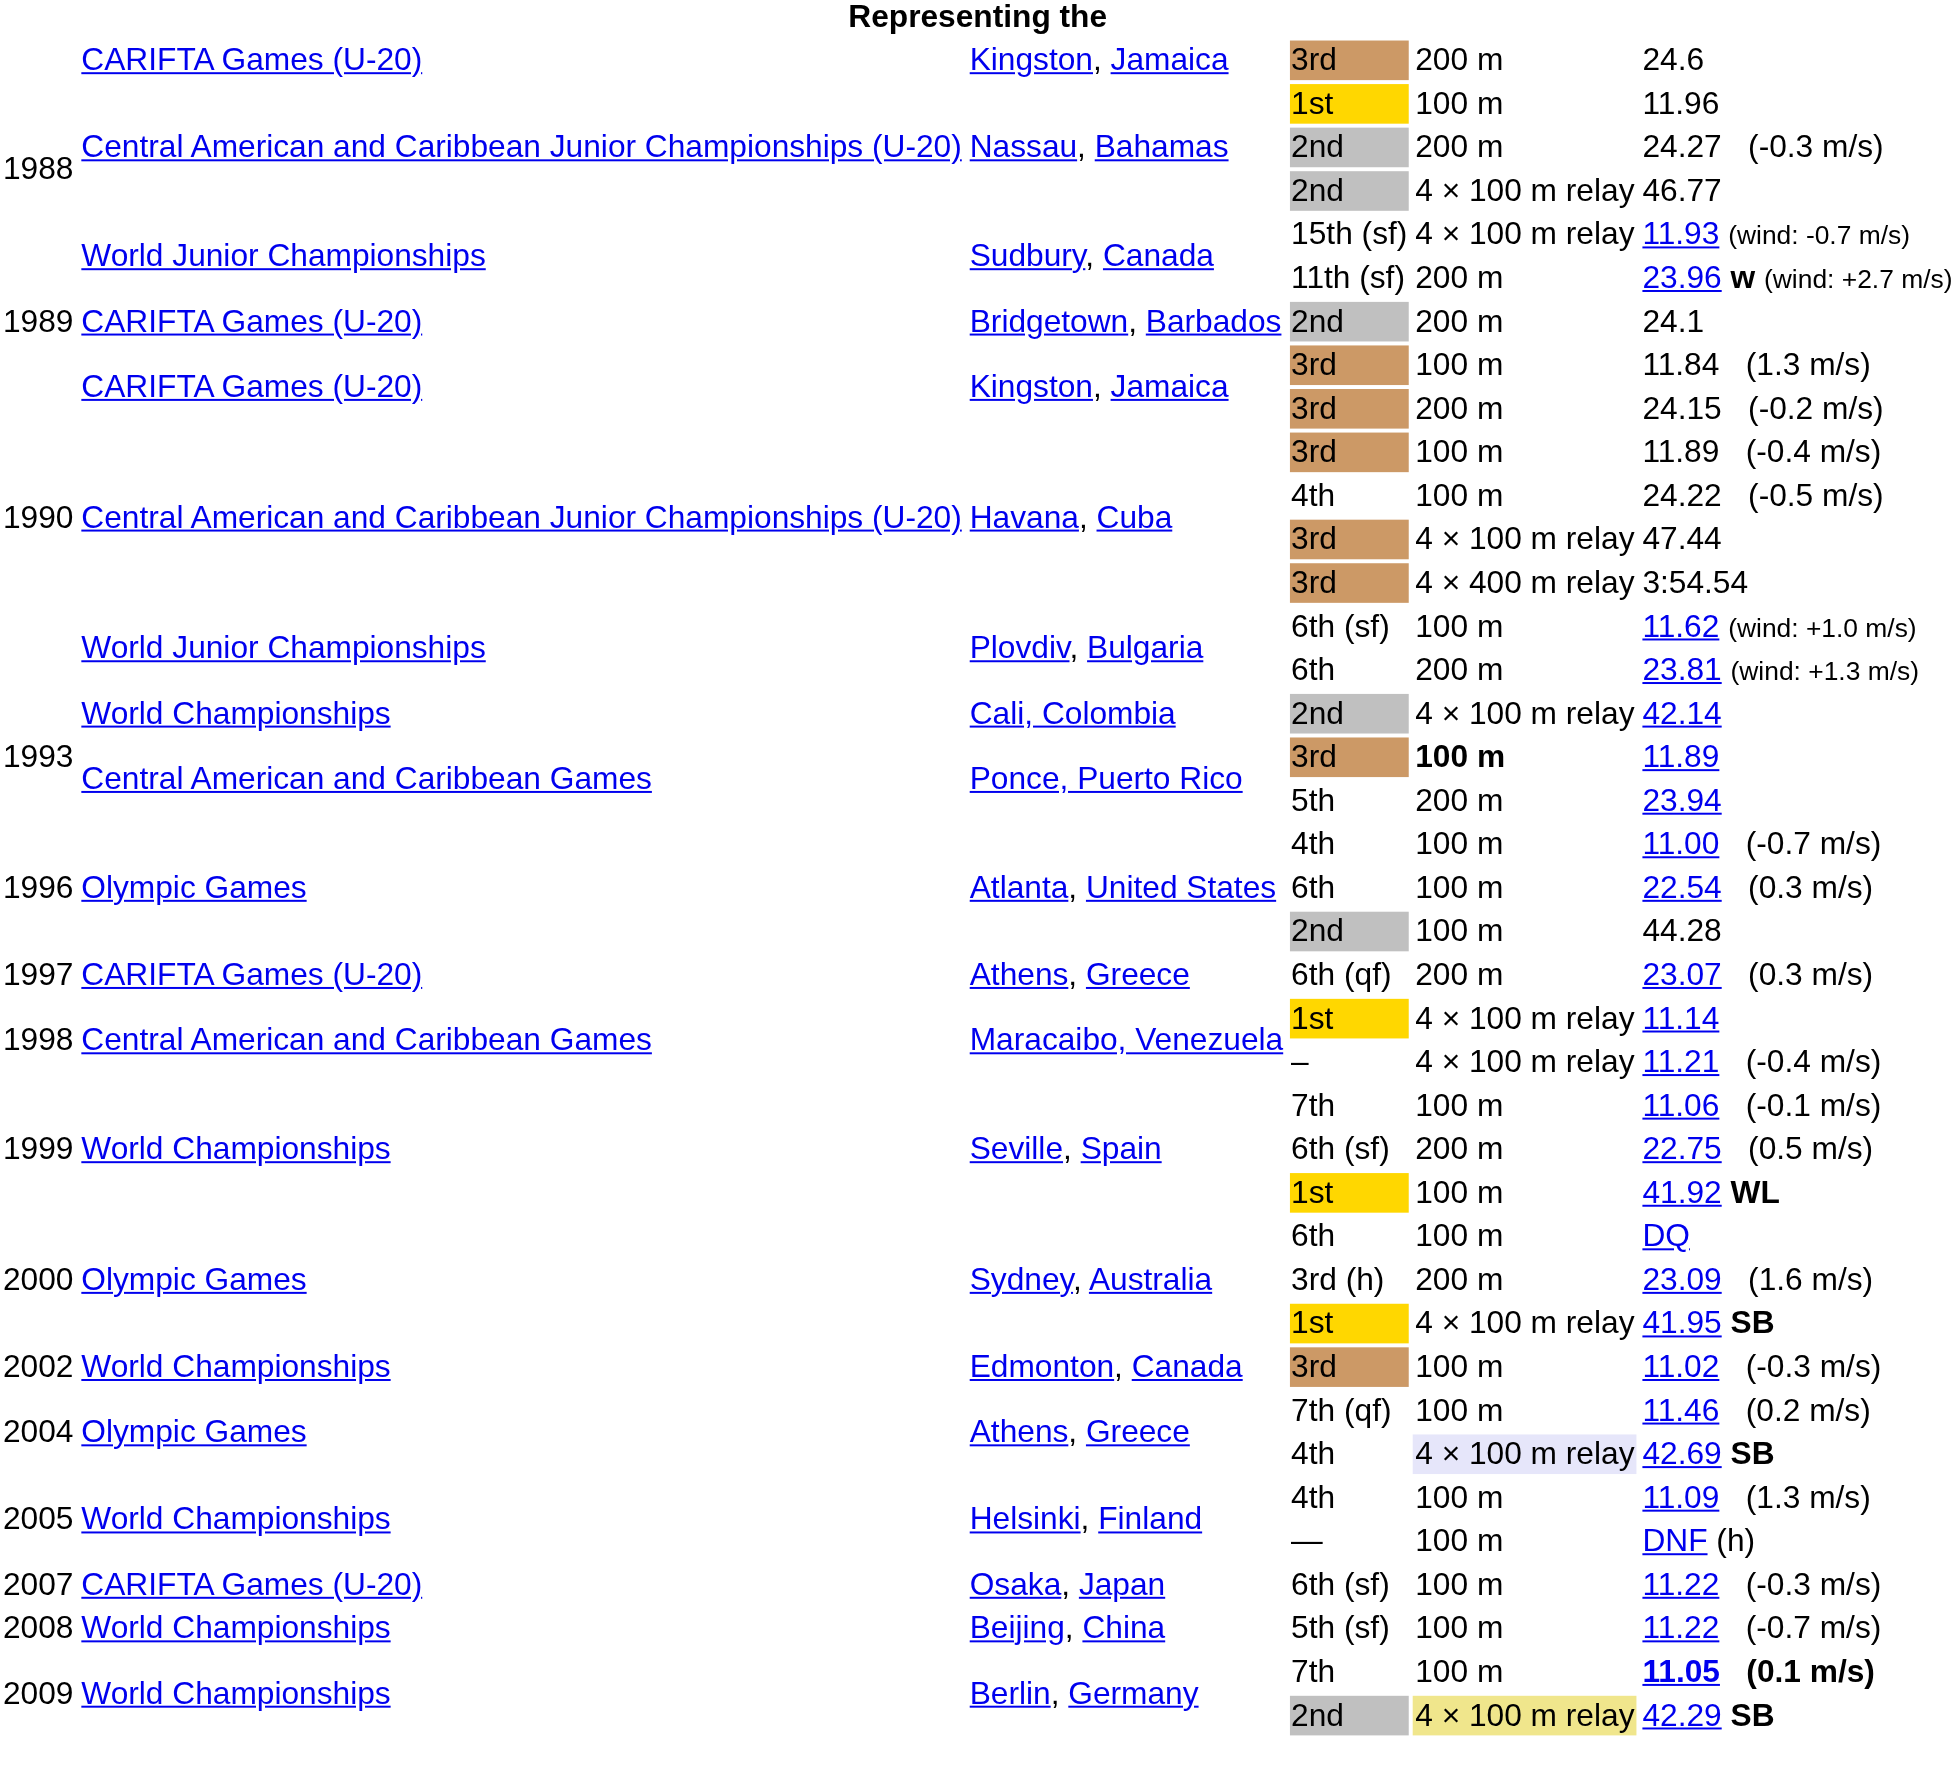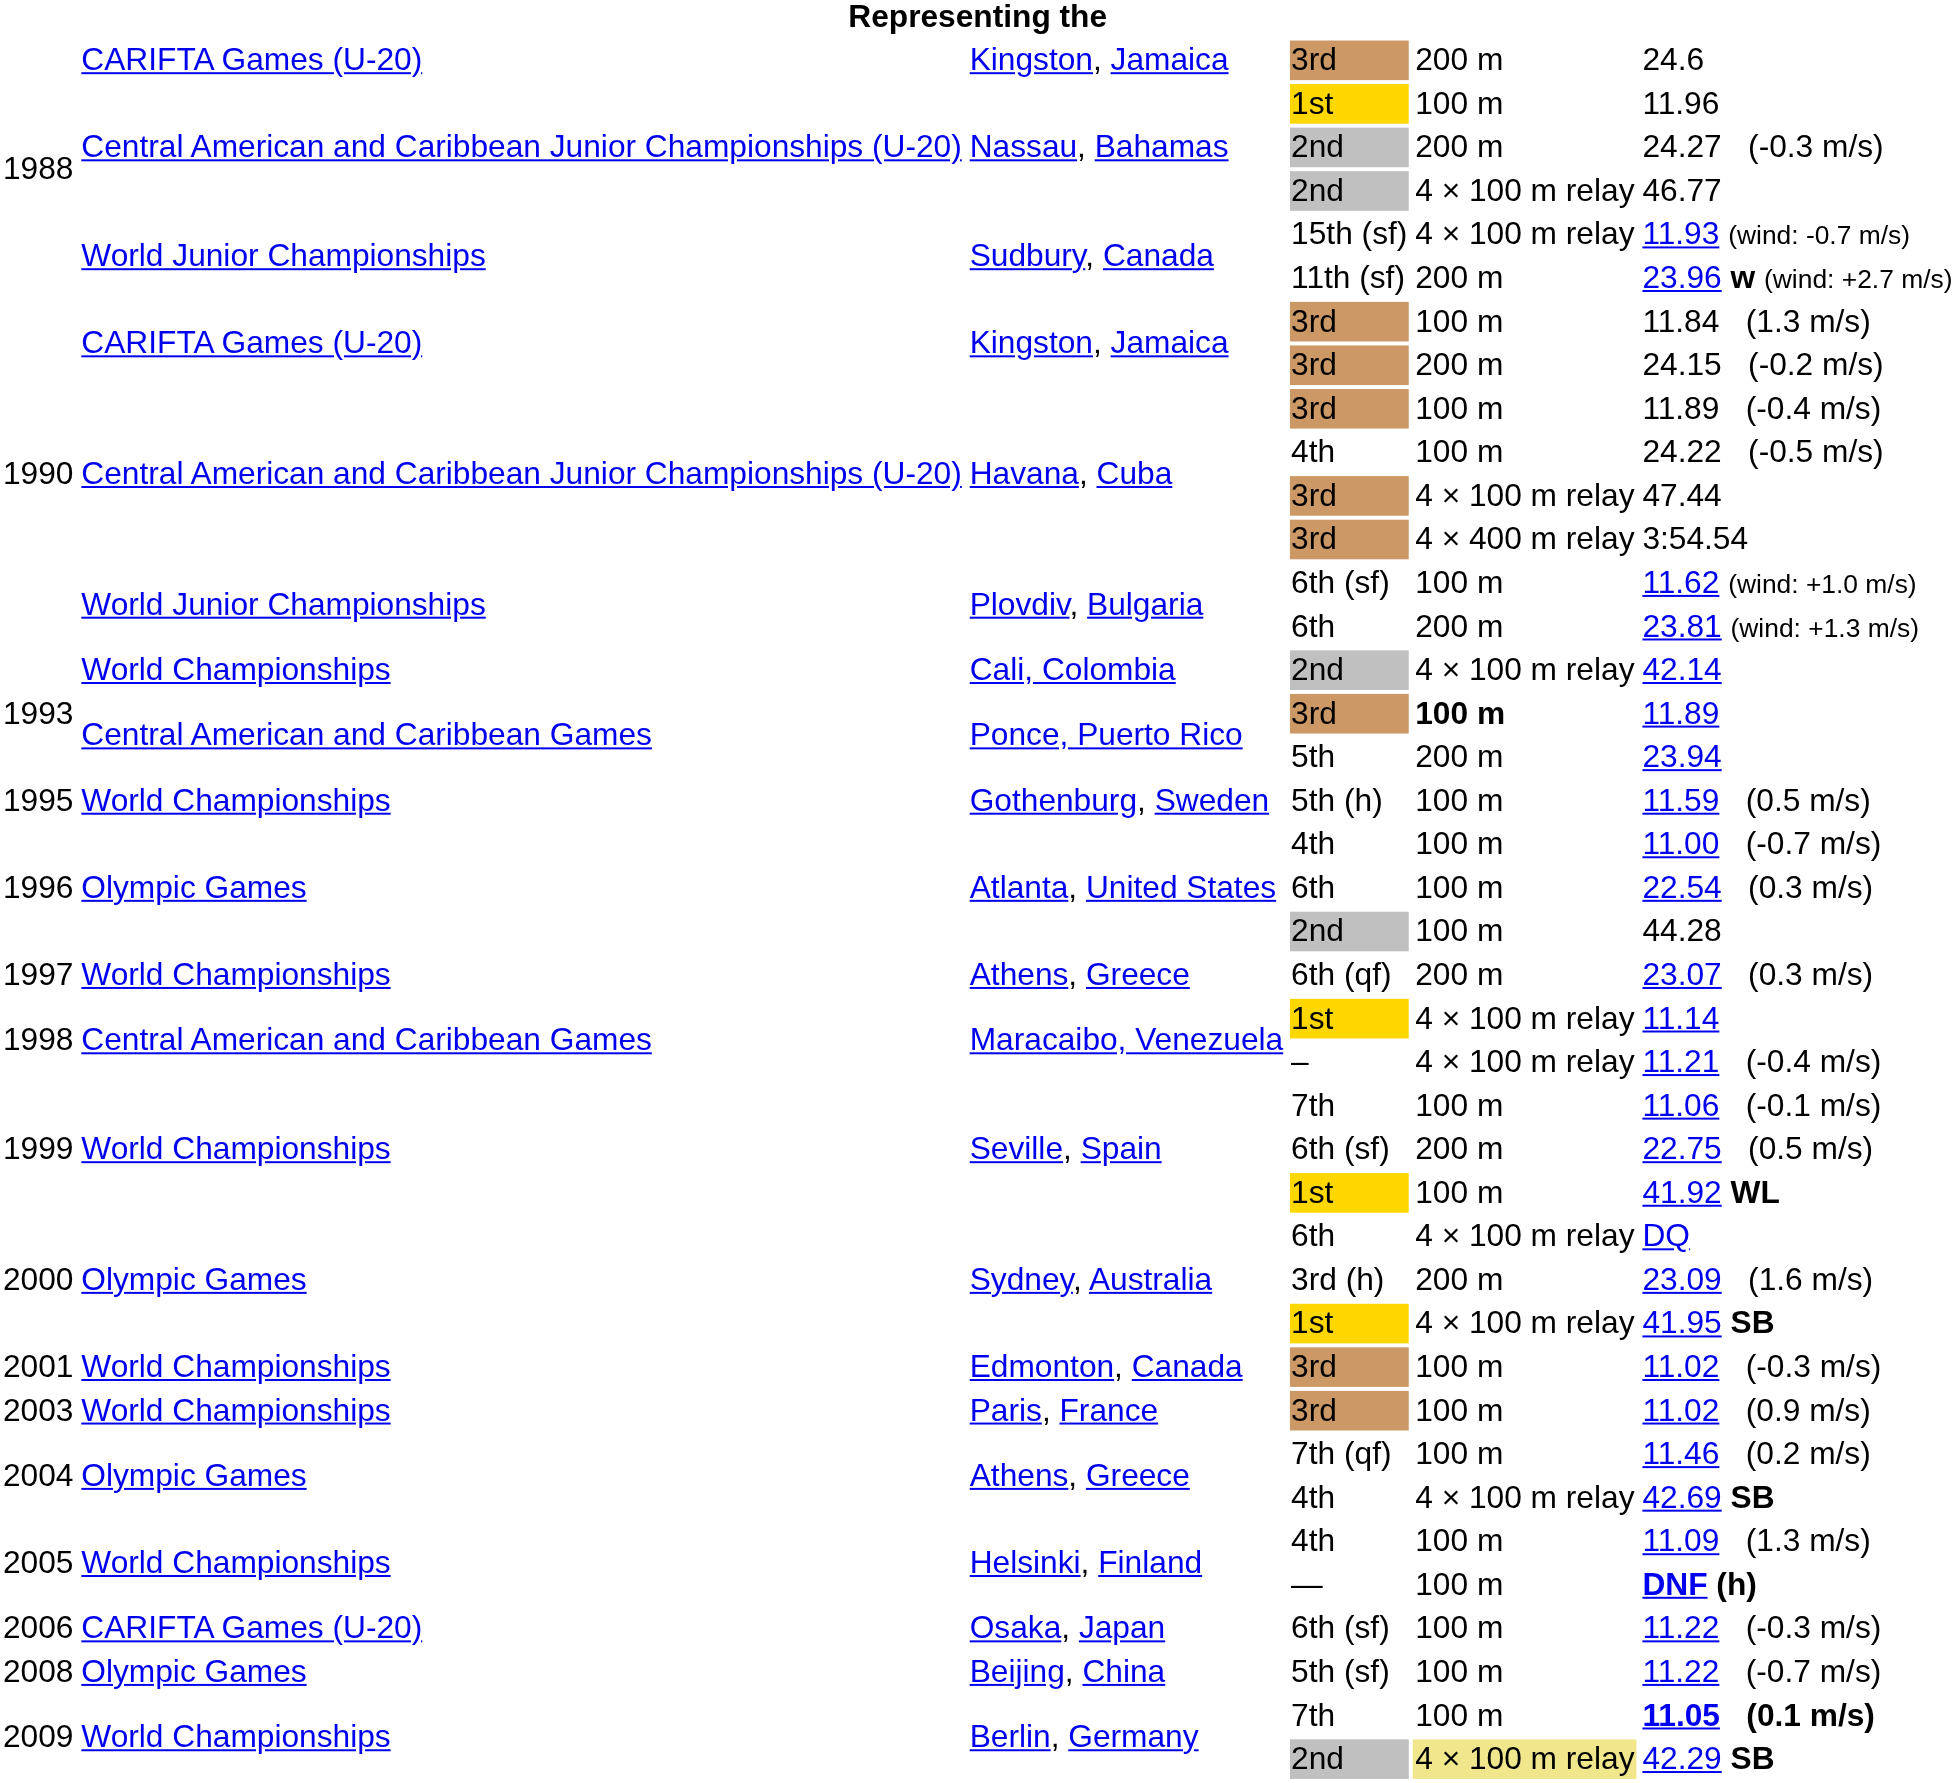- row: 1989 | CARIFTA Games (U-20) | Bridgetown, Barbados | 2nd | 200 m | 24.1
+ row: 1995 | World Championships | Gothenburg, Sweden | 5th (h) | 100 m | 11.59 (0.5 m/s)
Athens, Greece / 6th (qf) | column 2: CARIFTA Games (U-20) -> World Championships
Sydney, Australia / 6th | column 5: 100 m -> 4 × 100 m relay
Edmonton, Canada | column 1: 2002 -> 2001
+ row: 2003 | World Championships | Paris, France | 3rd | 100 m | 11.02 (0.9 m/s)
Athens, Greece / 4th | column 5: lavender background -> no background
Helsinki, Finland / — | column 6: normal -> bold
Osaka, Japan | column 1: 2007 -> 2006
Beijing, China | column 2: World Championships -> Olympic Games
